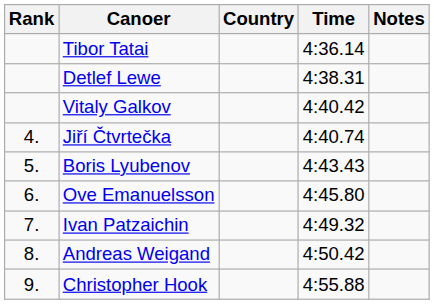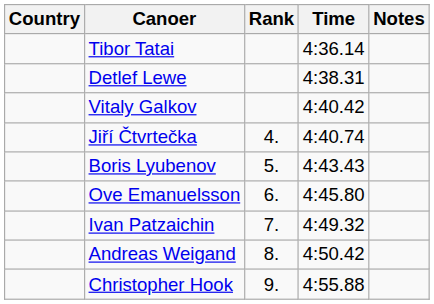columns swapped: Rank <-> Country
